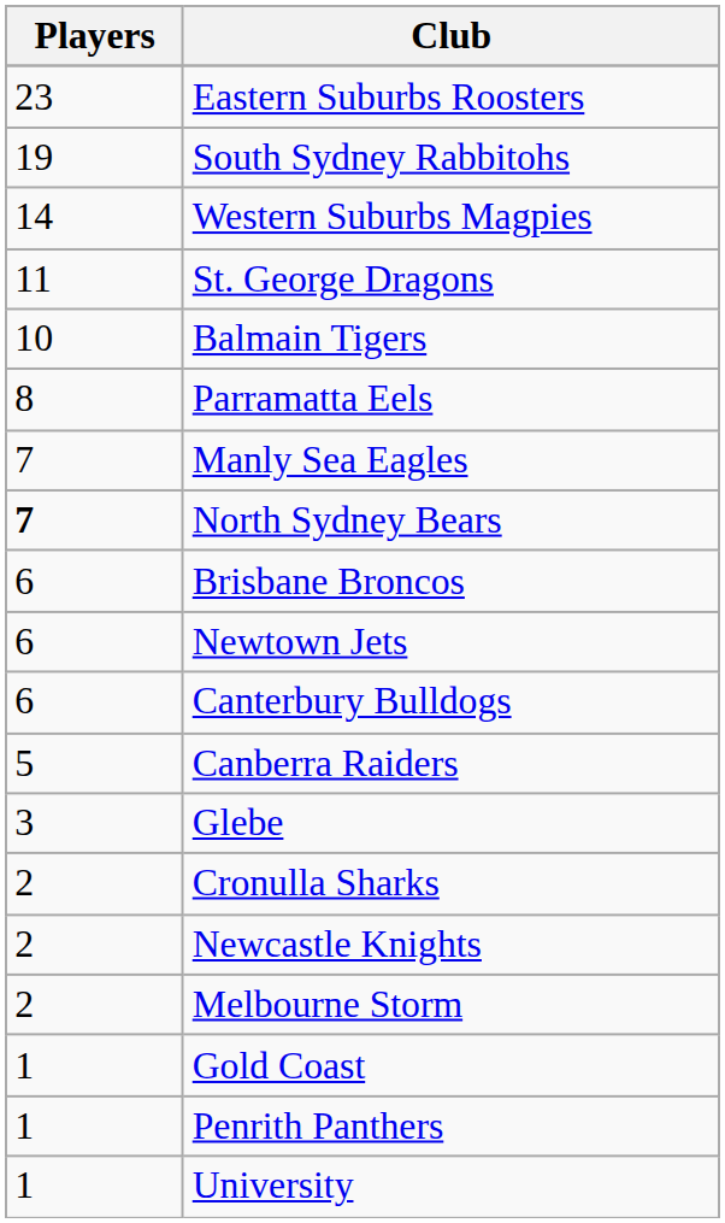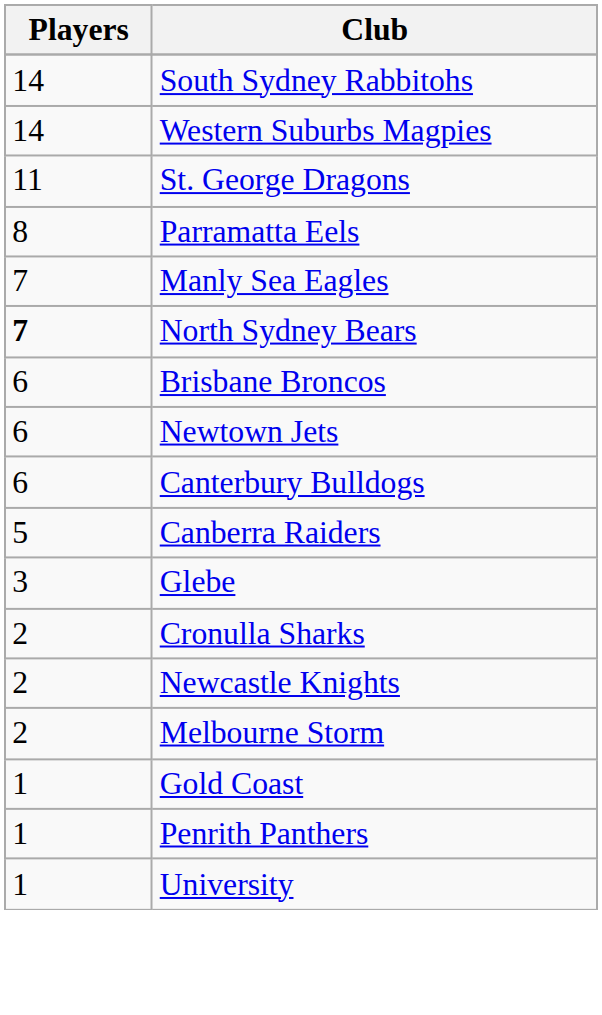- row: 23 | Eastern Suburbs Roosters
South Sydney Rabbitohs | Players: 19 -> 14
- row: 10 | Balmain Tigers
